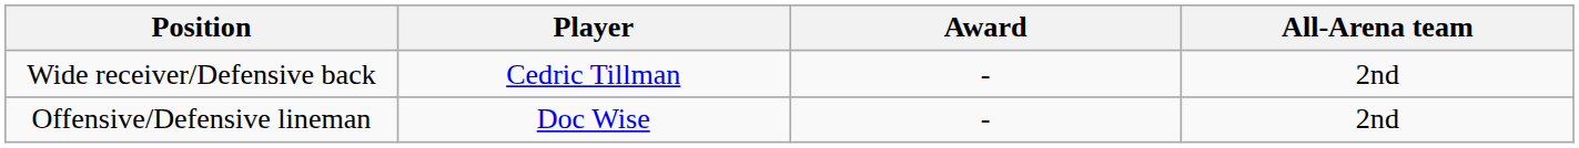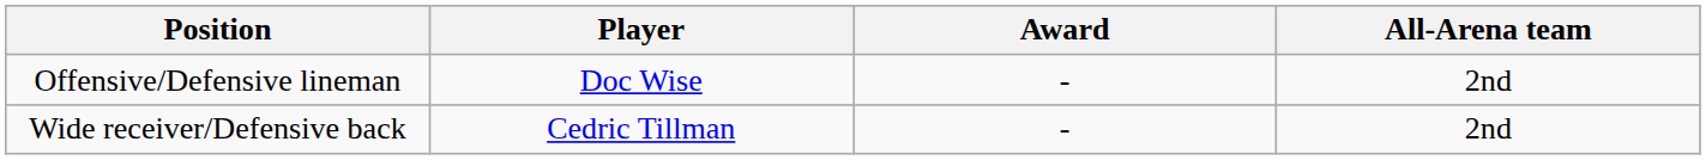rows swapped: Wide receiver/Defensive back <-> Offensive/Defensive lineman
